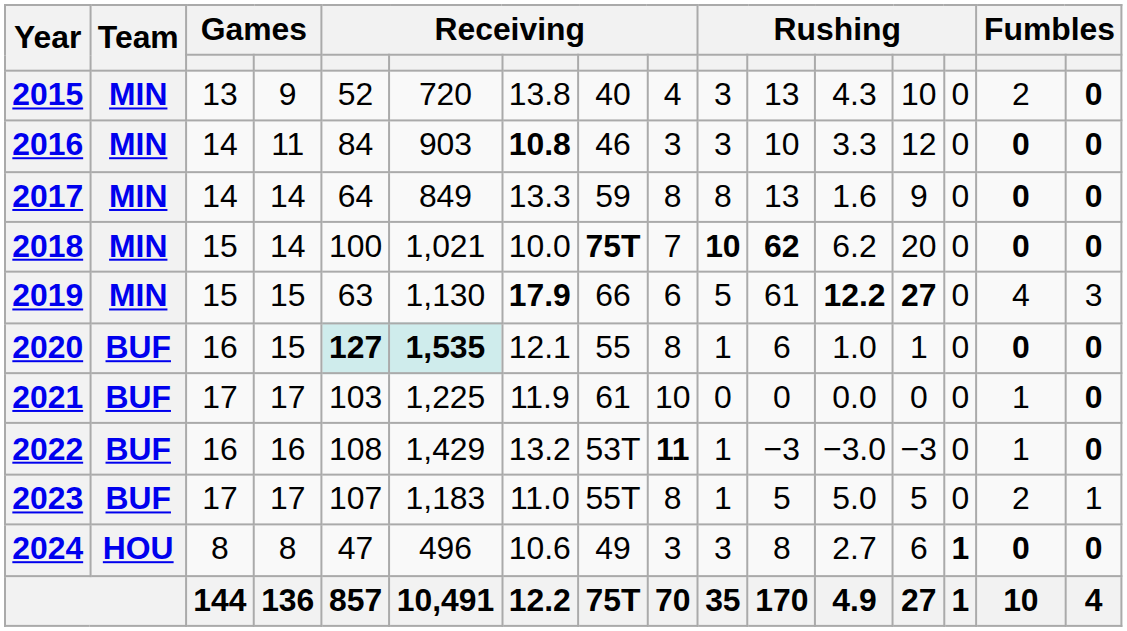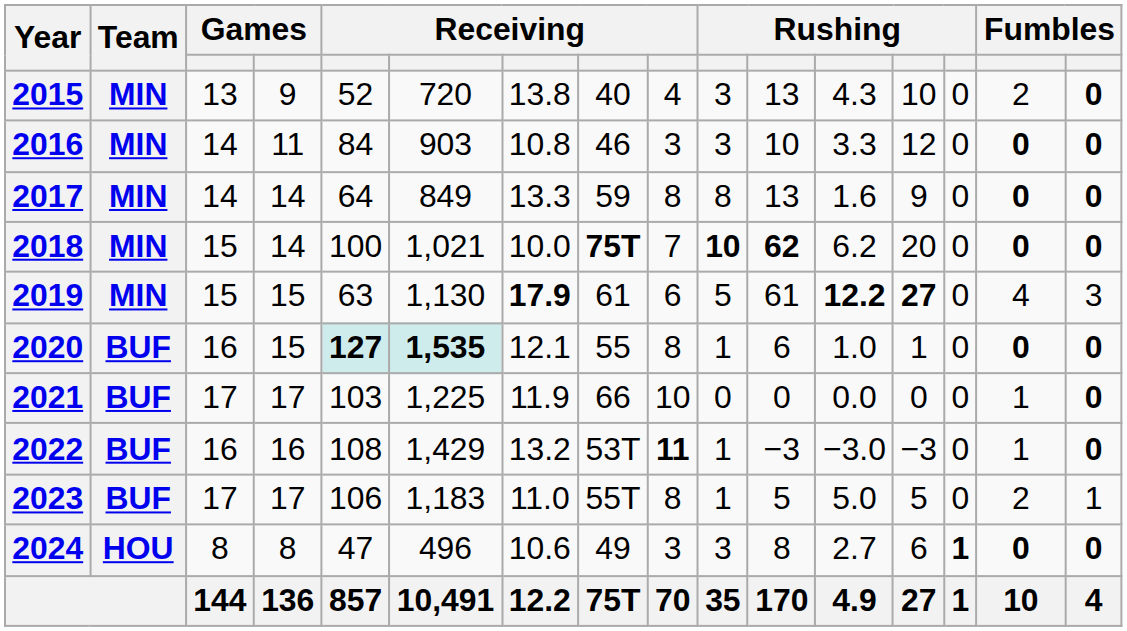2016 | column 7: bold -> normal
2019 | column 8: 66 -> 61
2021 | column 8: 61 -> 66
2023 | column 5: 107 -> 106
